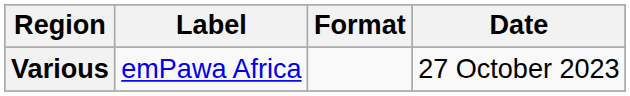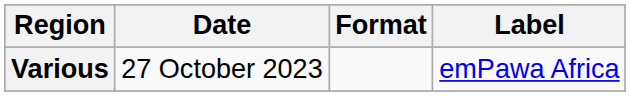columns swapped: Date <-> Label
